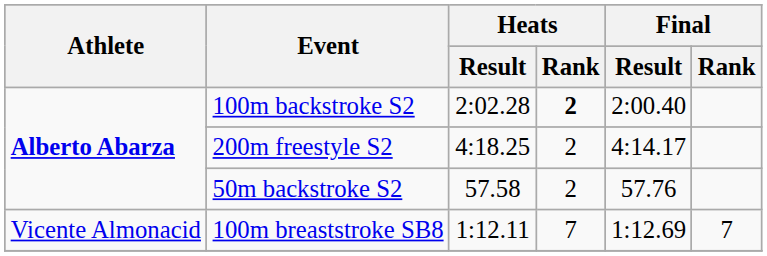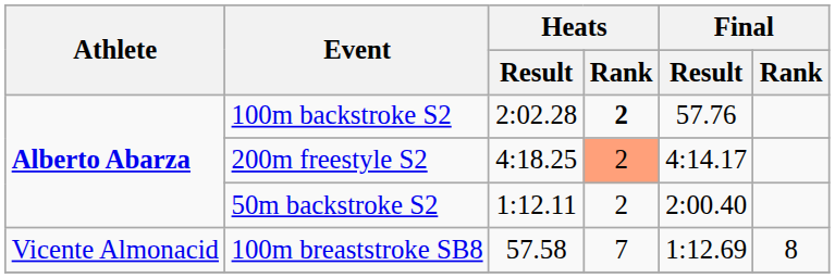100m backstroke S2 | Final / Result: 2:00.40 -> 57.76
200m freestyle S2 | Heats / Rank: no background -> lightsalmon background
50m backstroke S2 | Heats / Result: 57.58 -> 1:12.11
50m backstroke S2 | Final / Result: 57.76 -> 2:00.40
100m breaststroke SB8 | Heats / Result: 1:12.11 -> 57.58
100m breaststroke SB8 | Final / Rank: 7 -> 8
